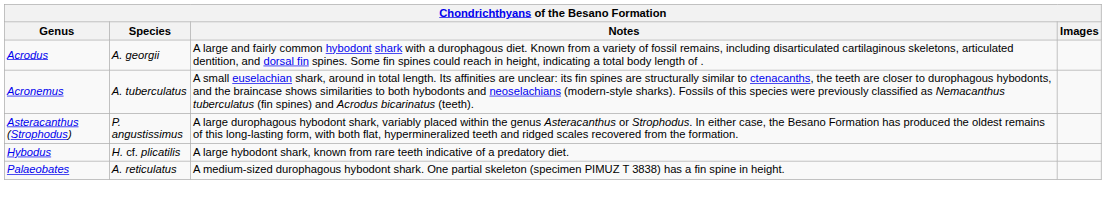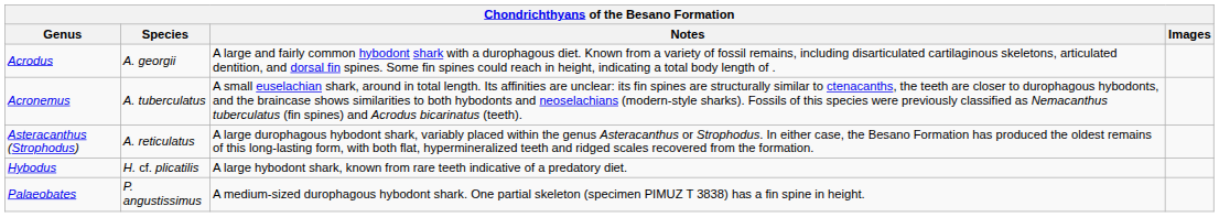Asteracanthus (Strophodus) | Species: P. angustissimus -> A. reticulatus
Palaeobates | Species: A. reticulatus -> P. angustissimus
